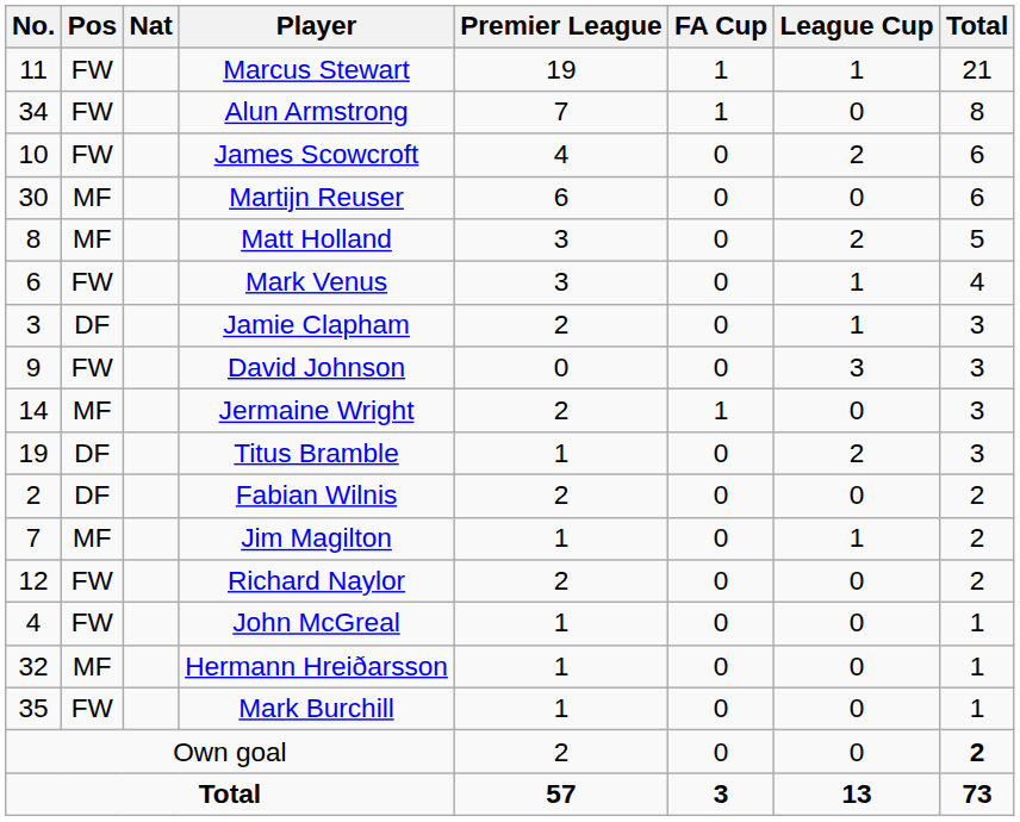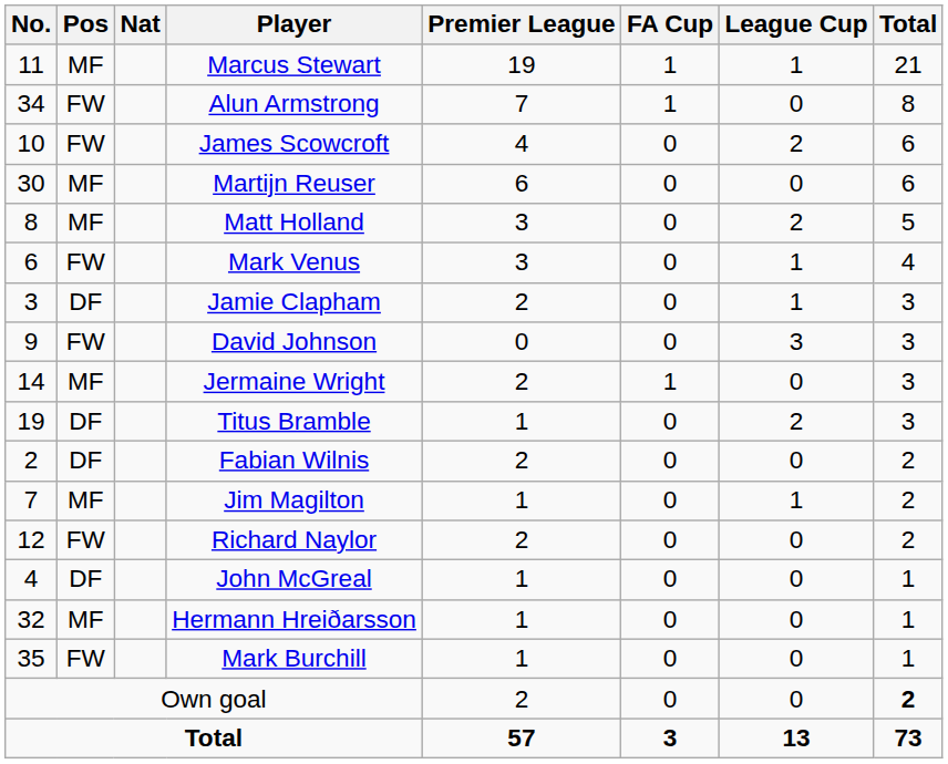Marcus Stewart | Pos: FW -> MF
John McGreal | Pos: FW -> DF
